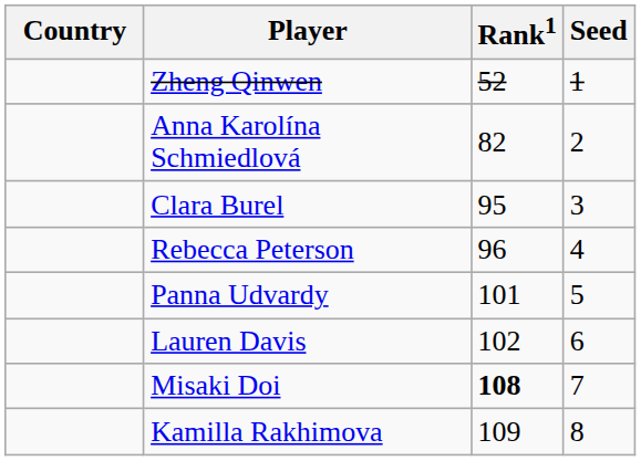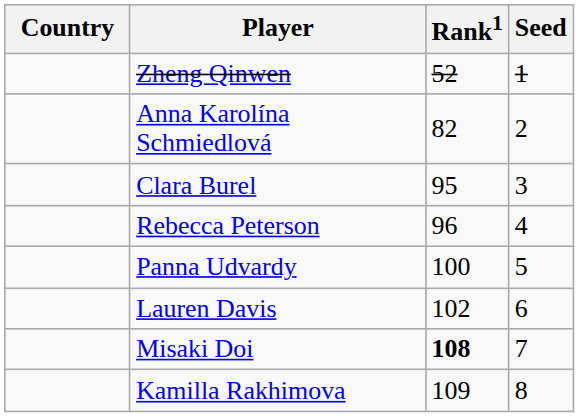Panna Udvardy | Rank1: 101 -> 100
